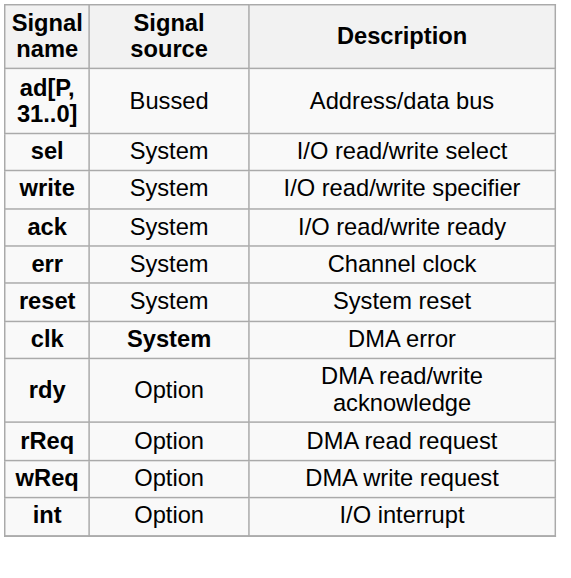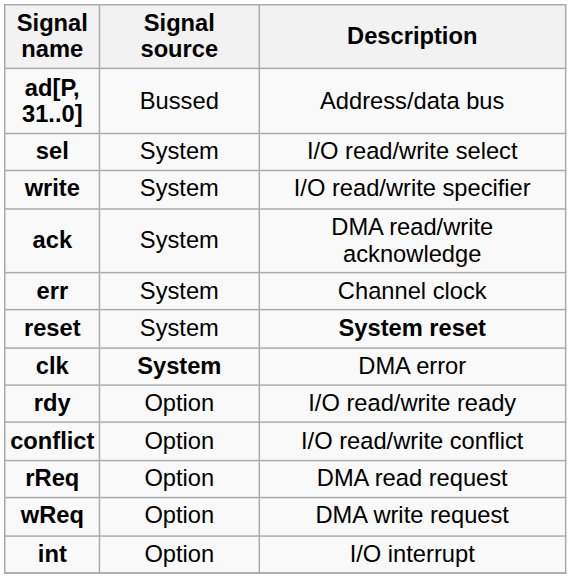ack | Description: I/O read/write ready -> DMA read/write acknowledge
reset | Description: normal -> bold
rdy | Description: DMA read/write acknowledge -> I/O read/write ready
+ row: conflict | Option | I/O read/write conflict
